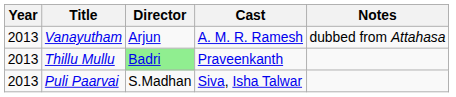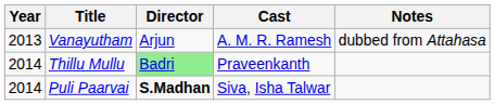Thillu Mullu | Year: 2013 -> 2014
Puli Paarvai | Year: 2013 -> 2014
Puli Paarvai | Director: normal -> bold
